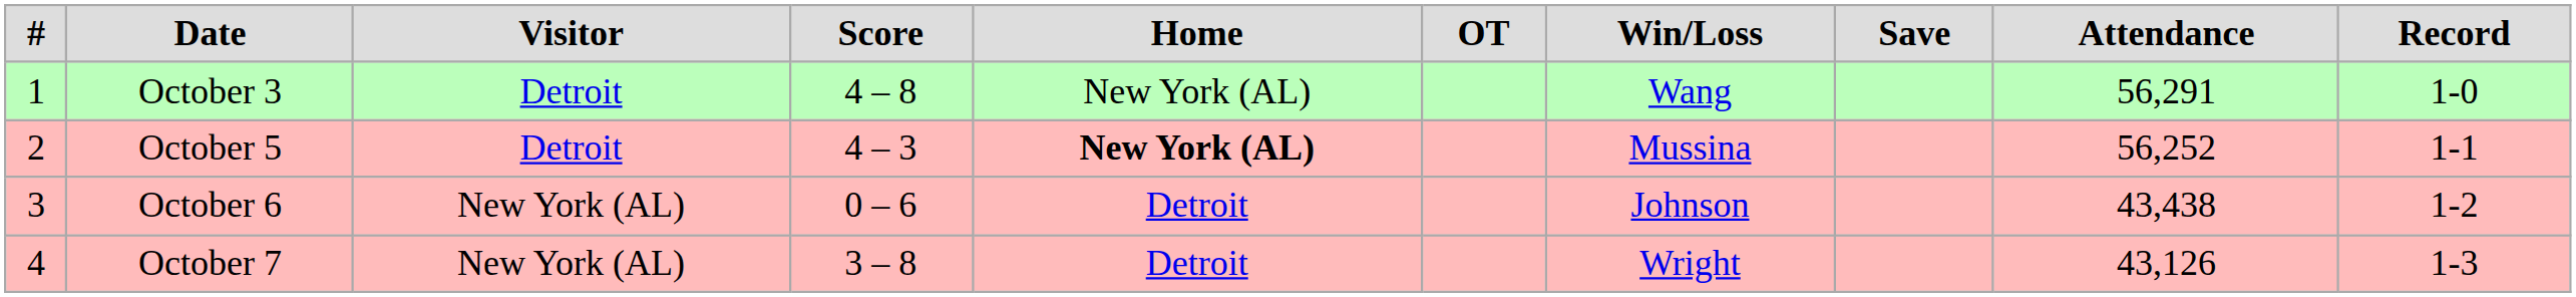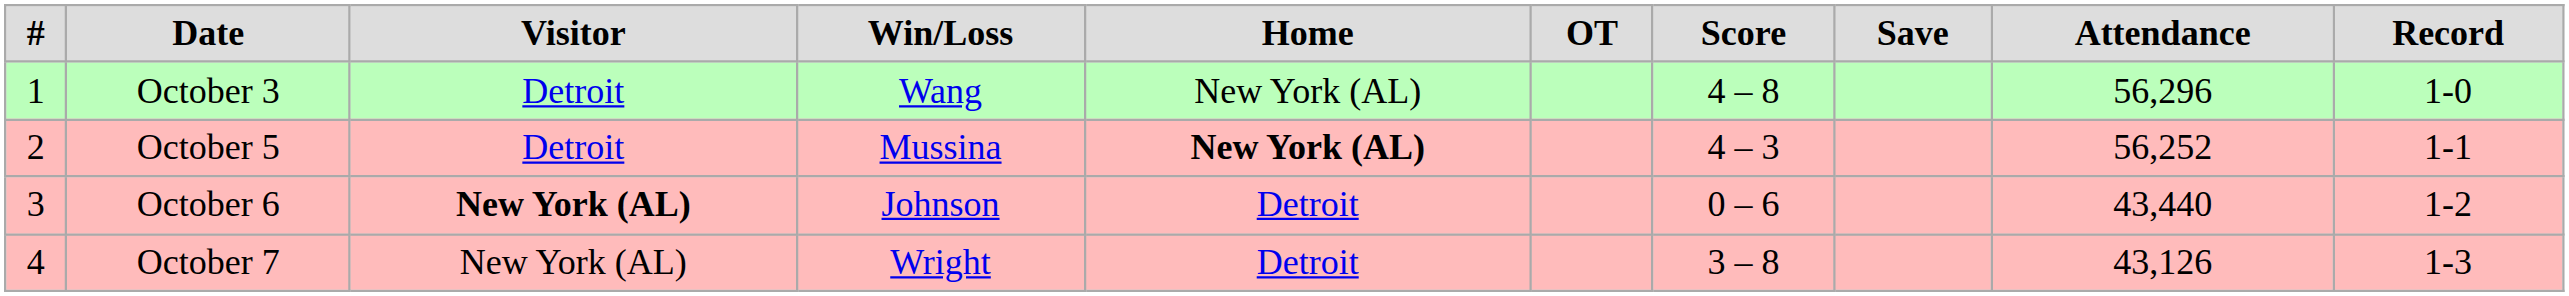columns swapped: Score <-> Win/Loss
October 3 | Attendance: 56,291 -> 56,296
October 6 | Visitor: normal -> bold
October 6 | Attendance: 43,438 -> 43,440
